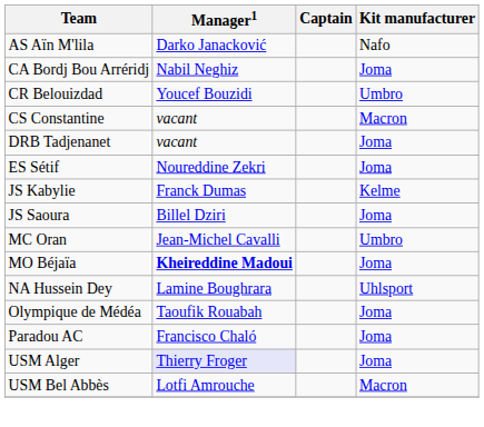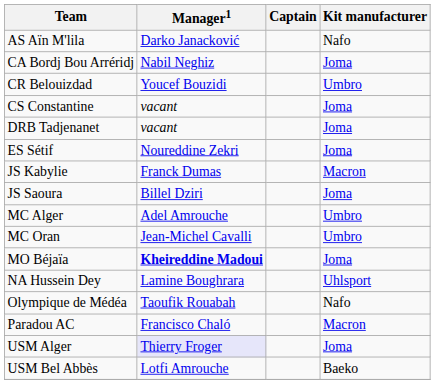CS Constantine | Kit manufacturer: Macron -> Joma
JS Kabylie | Kit manufacturer: Kelme -> Macron
+ row: MC Alger | Adel Amrouche | Umbro
Olympique de Médéa | Kit manufacturer: Joma -> Nafo
Paradou AC | Kit manufacturer: Joma -> Macron
USM Bel Abbès | Kit manufacturer: Macron -> Baeko
